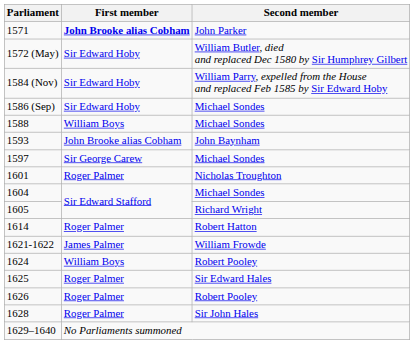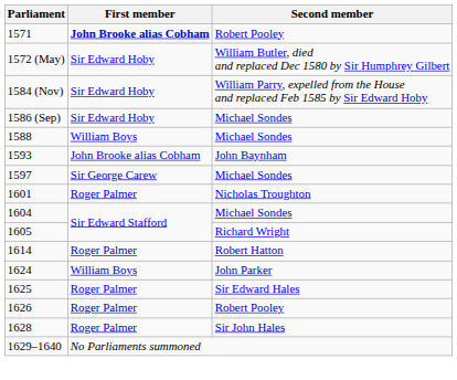1571 | Second member: John Parker -> Robert Pooley
- row: 1621-1622 | James Palmer | William Frowde
1624 | Second member: Robert Pooley -> John Parker
